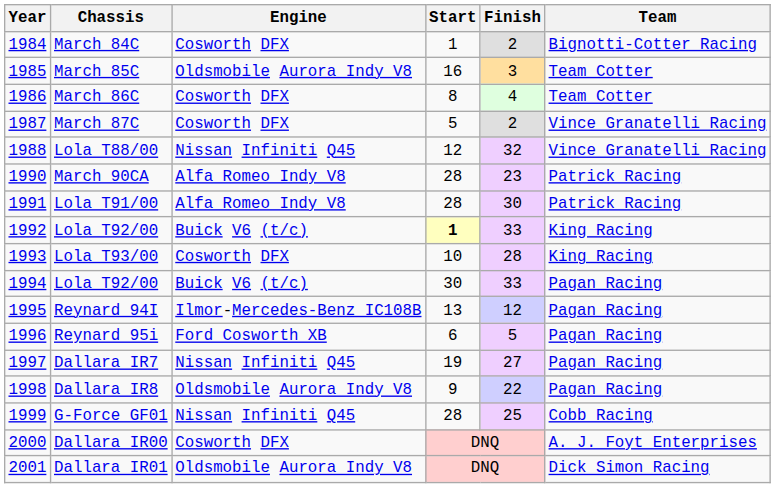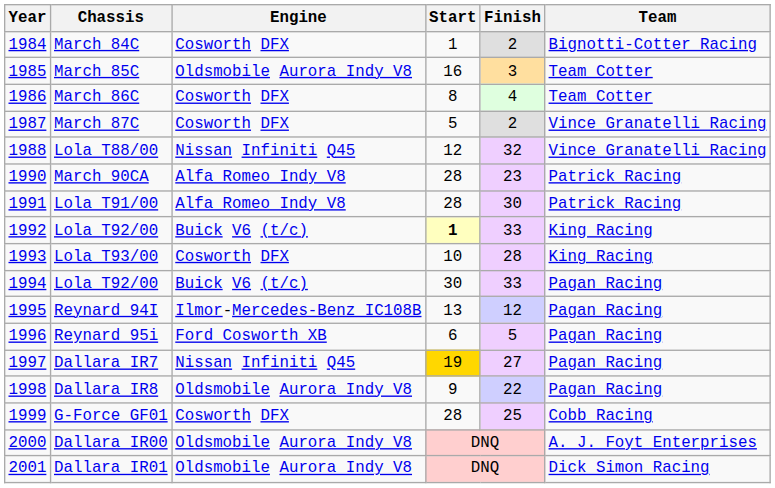Dallara IR7 | Start: no background -> gold background
G-Force GF01 | Engine: Nissan Infiniti Q45 -> Cosworth DFX
Dallara IR00 | Engine: Cosworth DFX -> Oldsmobile Aurora Indy V8
